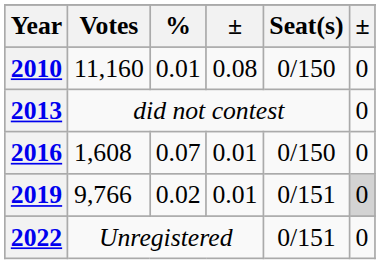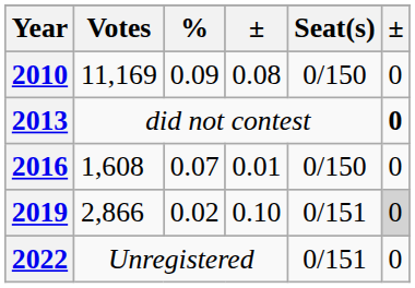2010 | Votes: 11,160 -> 11,169
2010 | %: 0.01 -> 0.09
2013 | column 6: normal -> bold
2019 | Votes: 9,766 -> 2,866
2019 | column 4: 0.01 -> 0.10
